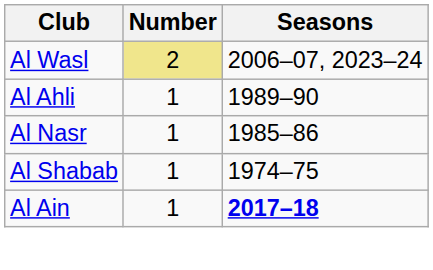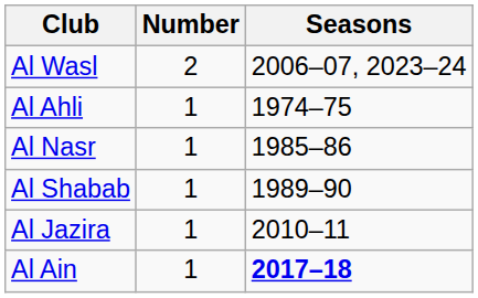Al Wasl | Number: khaki background -> no background
Al Ahli | Seasons: 1989–90 -> 1974–75
Al Shabab | Seasons: 1974–75 -> 1989–90
+ row: Al Jazira | 1 | 2010–11
